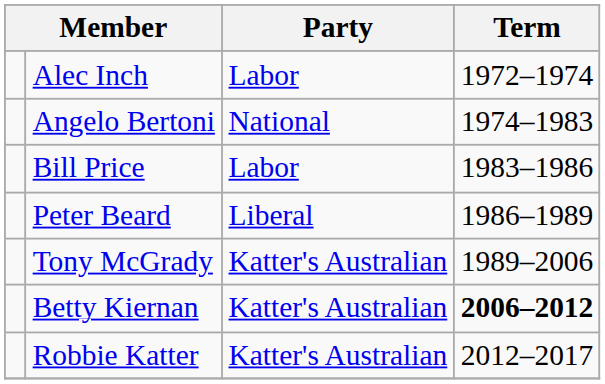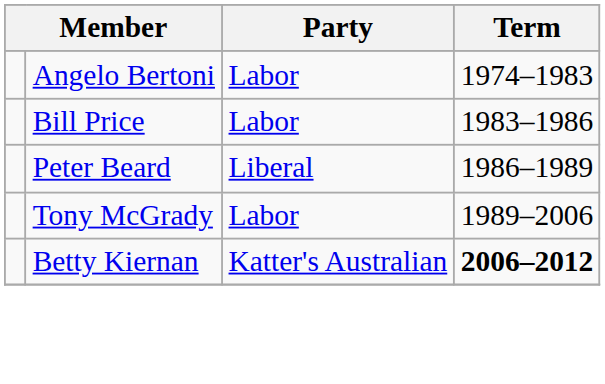- row: Alec Inch | Labor | 1972–1974
Angelo Bertoni | Party: National -> Labor
Tony McGrady | Party: Katter's Australian -> Labor
- row: Robbie Katter | Katter's Australian | 2012–2017
